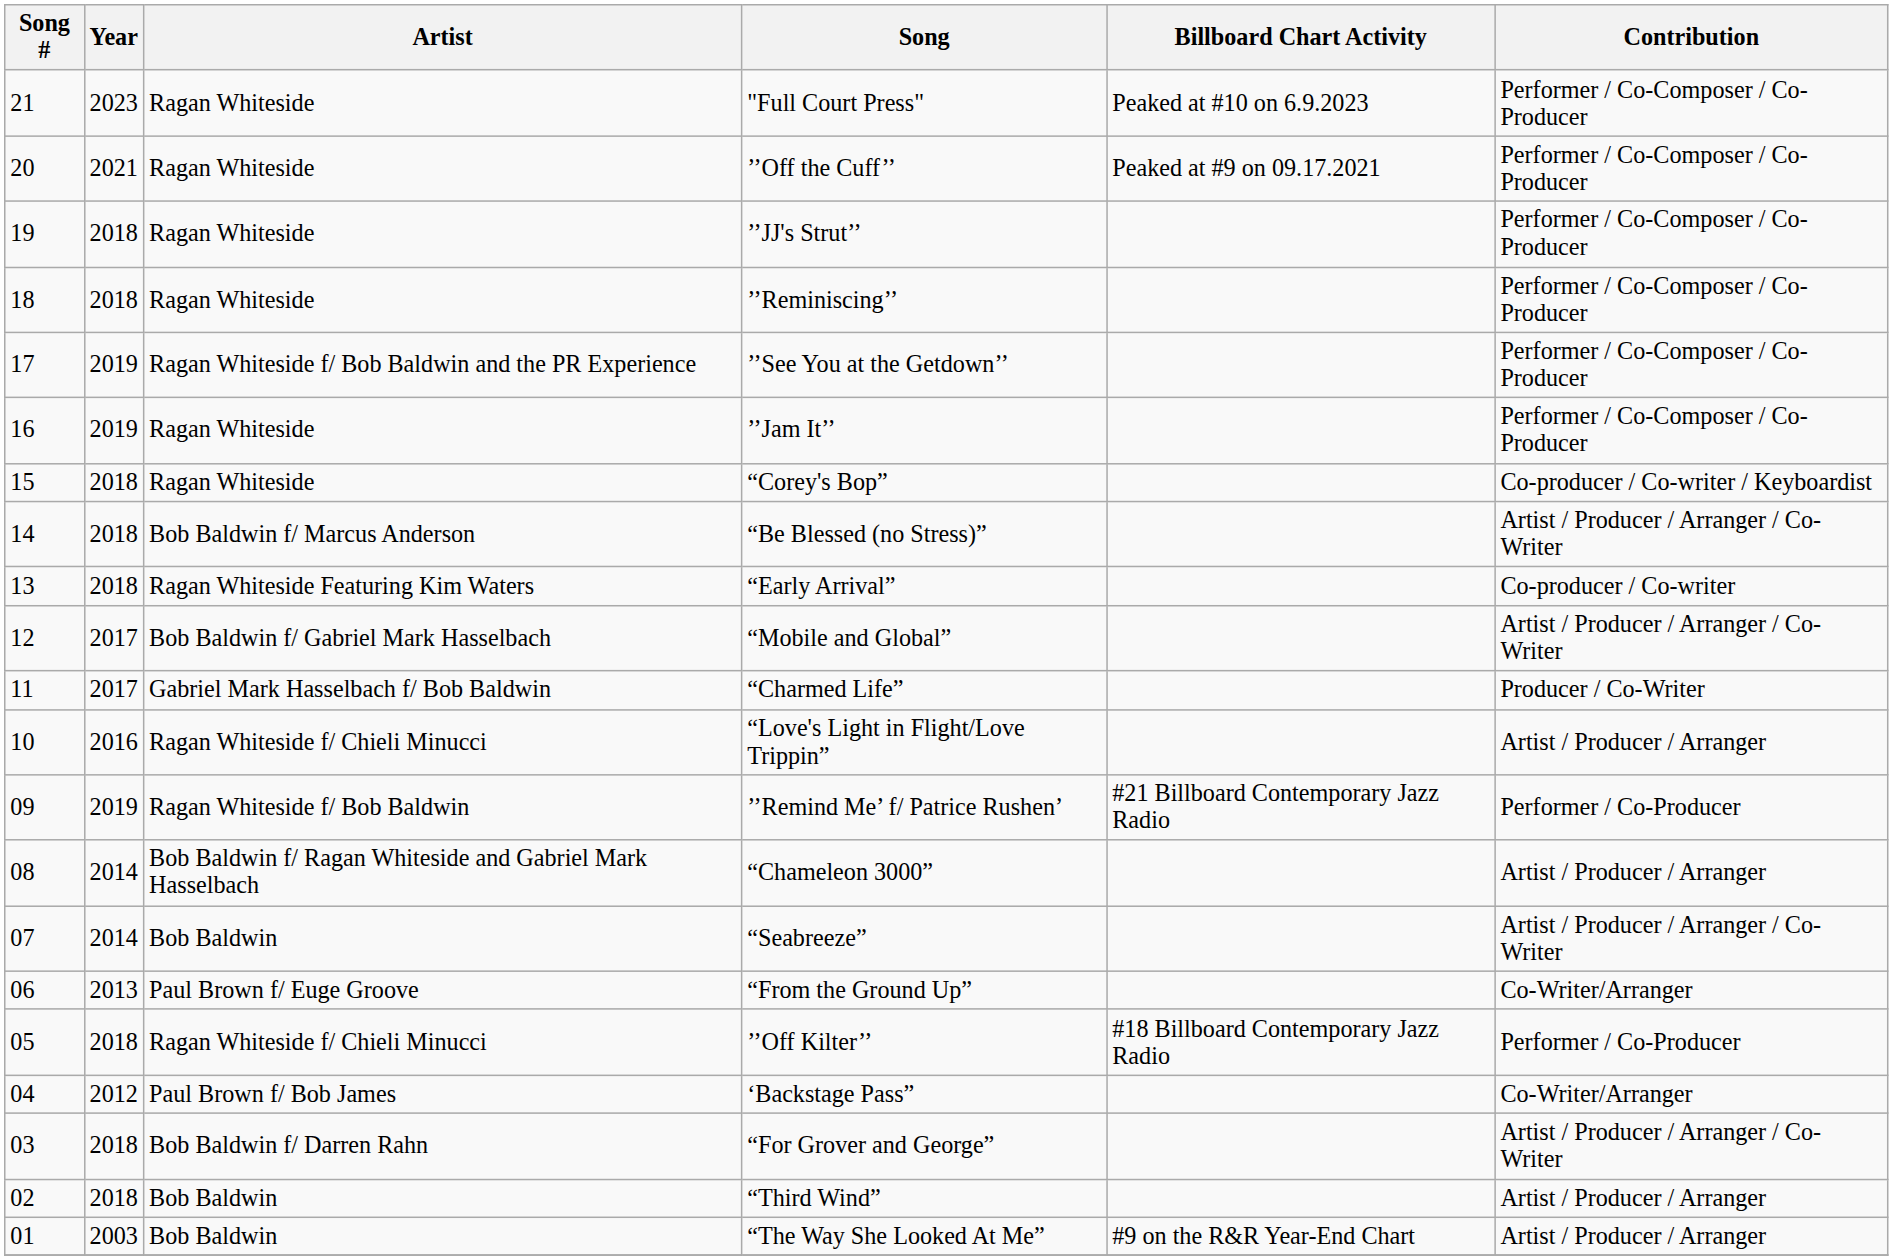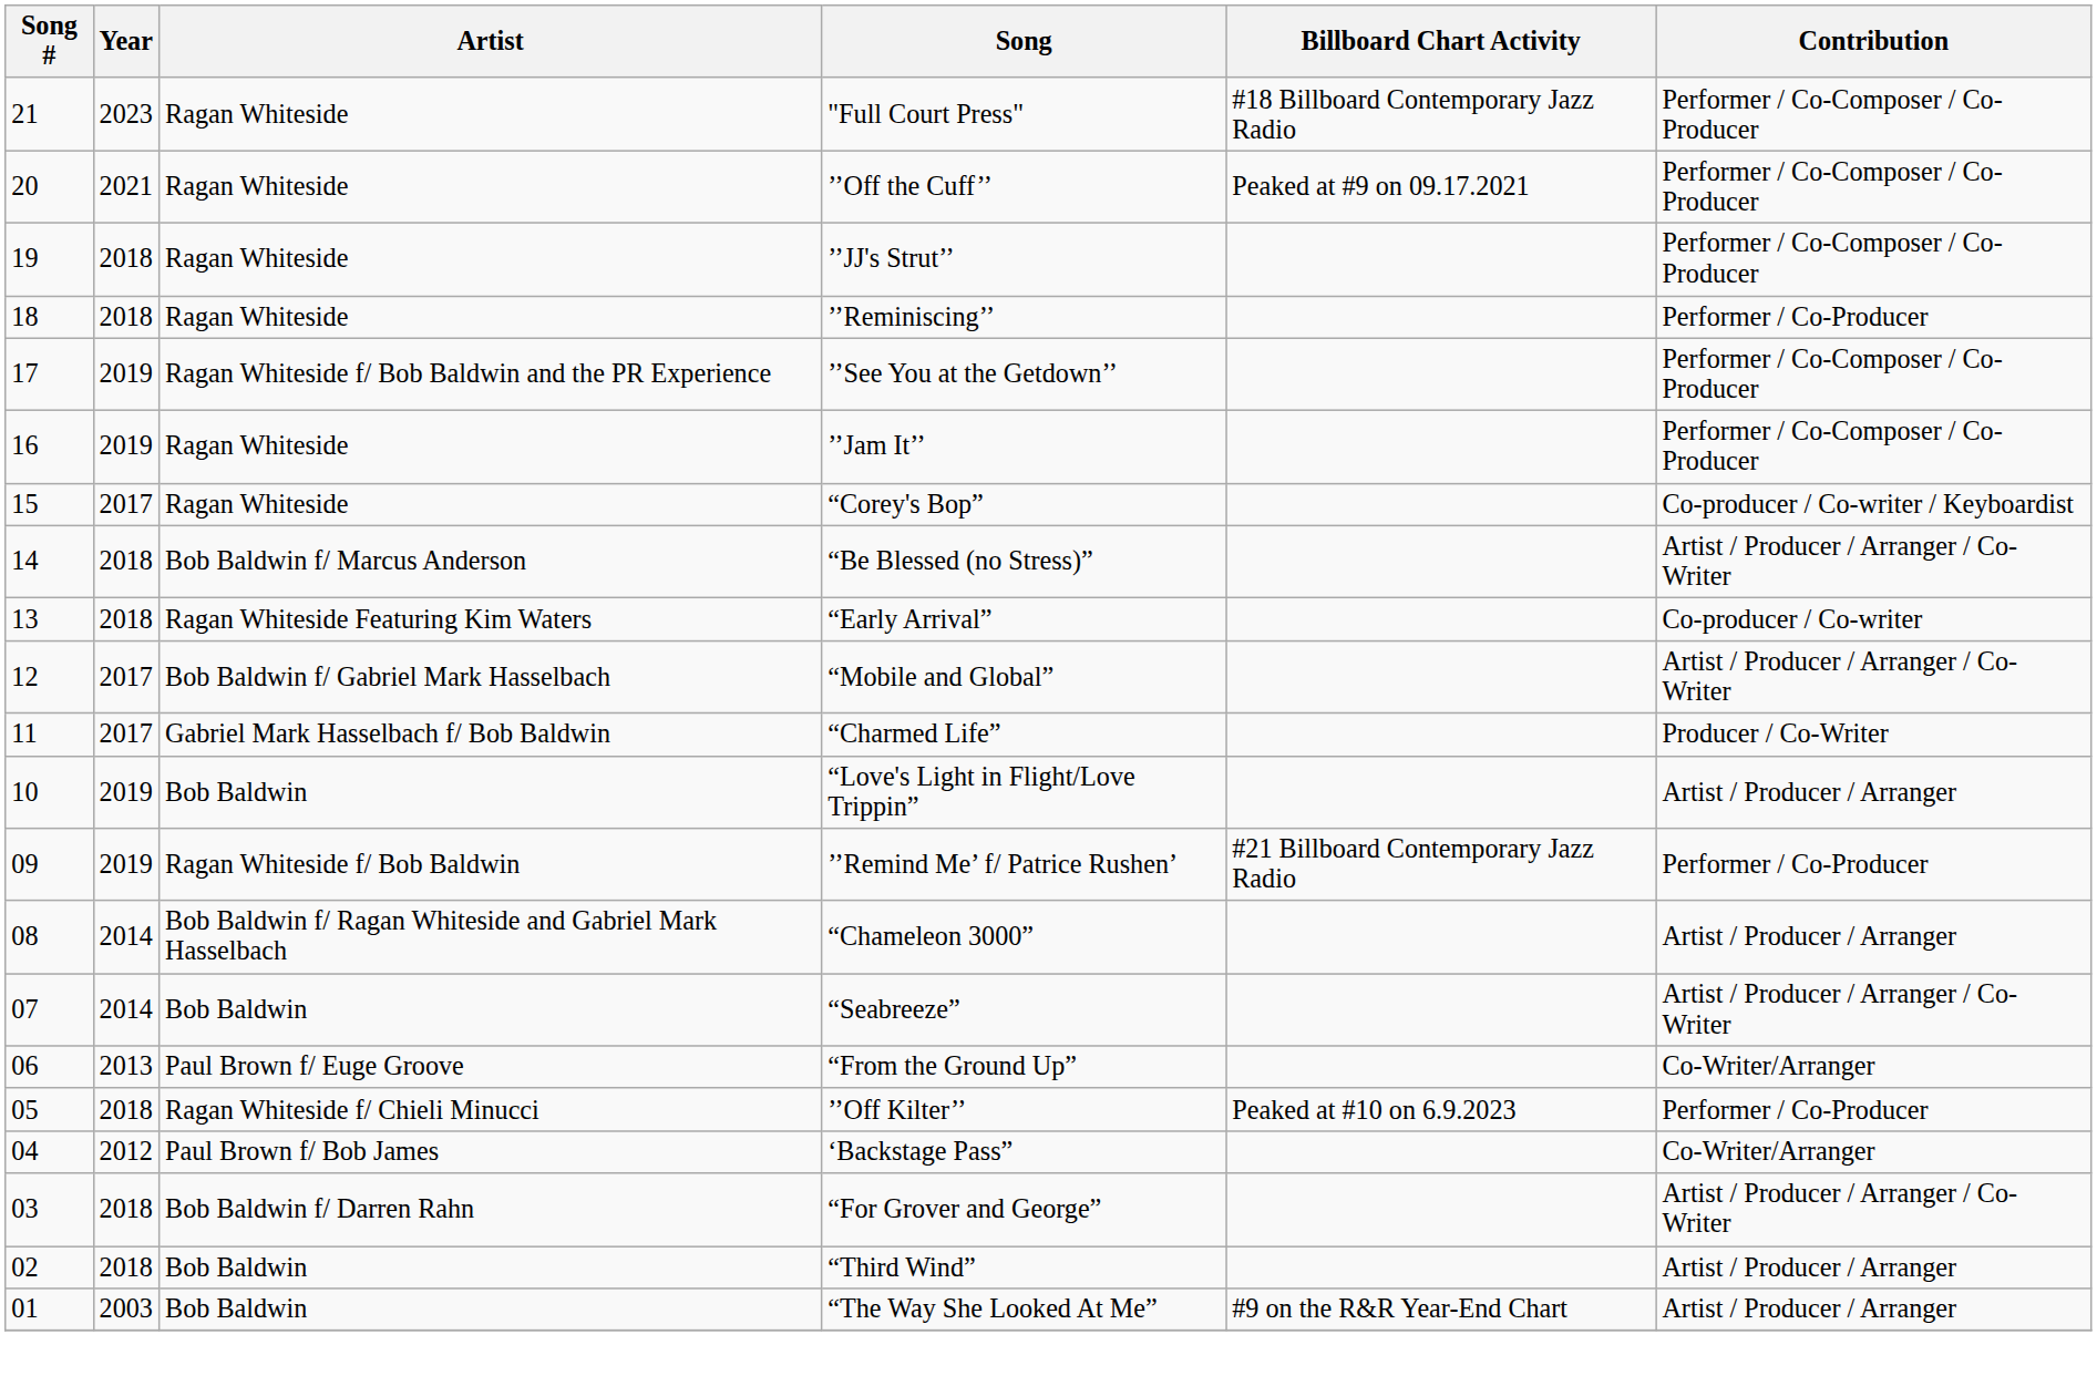"Full Court Press" | Billboard Chart Activity: Peaked at #10 on 6.9.2023 -> #18 Billboard Contemporary Jazz Radio
’’Reminiscing’’ | Contribution: Performer / Co-Composer / Co-Producer -> Performer / Co-Producer
“Corey's Bop” | Year: 2018 -> 2017
“Love's Light in Flight/Love Trippin” | Year: 2016 -> 2019
“Love's Light in Flight/Love Trippin” | Artist: Ragan Whiteside f/ Chieli Minucci -> Bob Baldwin
’’Off Kilter’’ | Billboard Chart Activity: #18 Billboard Contemporary Jazz Radio -> Peaked at #10 on 6.9.2023
